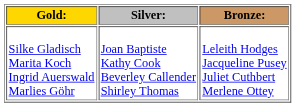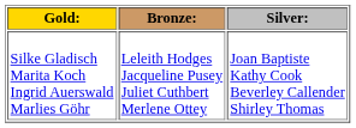columns swapped: Silver: <-> Bronze:
